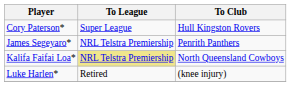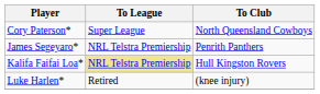Cory Paterson* | To Club: Hull Kingston Rovers -> North Queensland Cowboys
Kalifa Faifai Loa* | To Club: North Queensland Cowboys -> Hull Kingston Rovers
